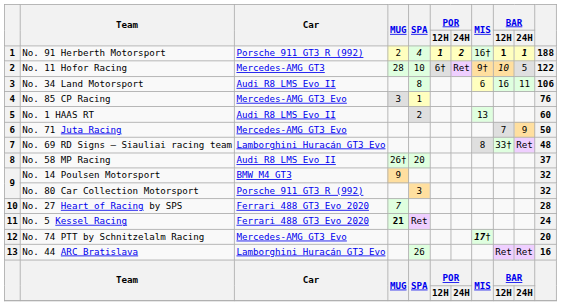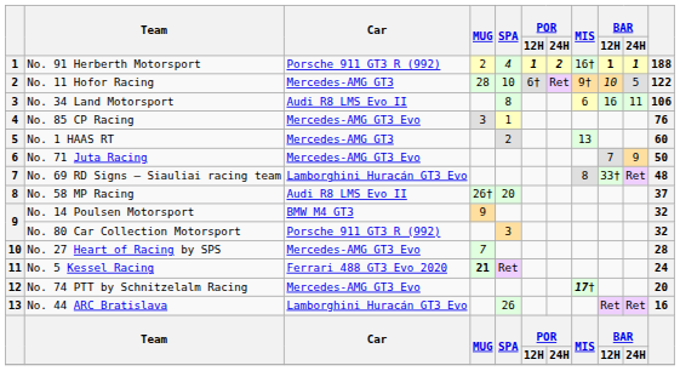No. 1 HAAS RT | Car: Audi R8 LMS Evo II -> Mercedes-AMG GT3
No. 27 Heart of Racing by SPS | Car: Ferrari 488 GT3 Evo 2020 -> Mercedes-AMG GT3 Evo
